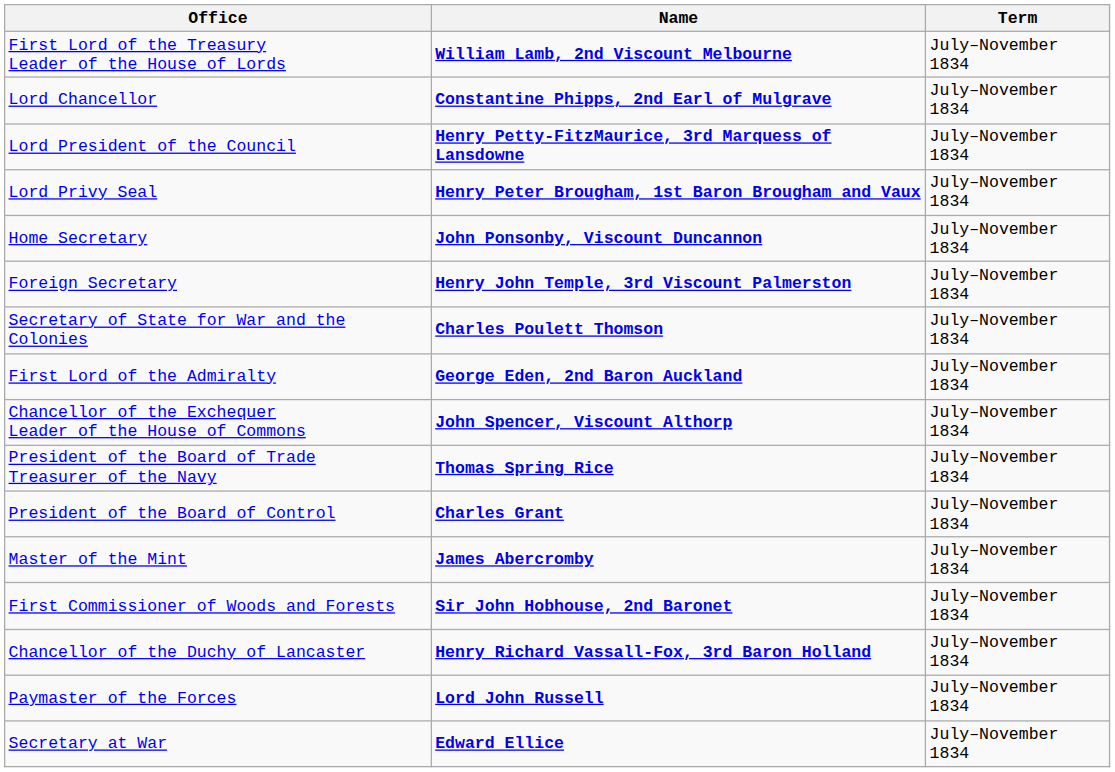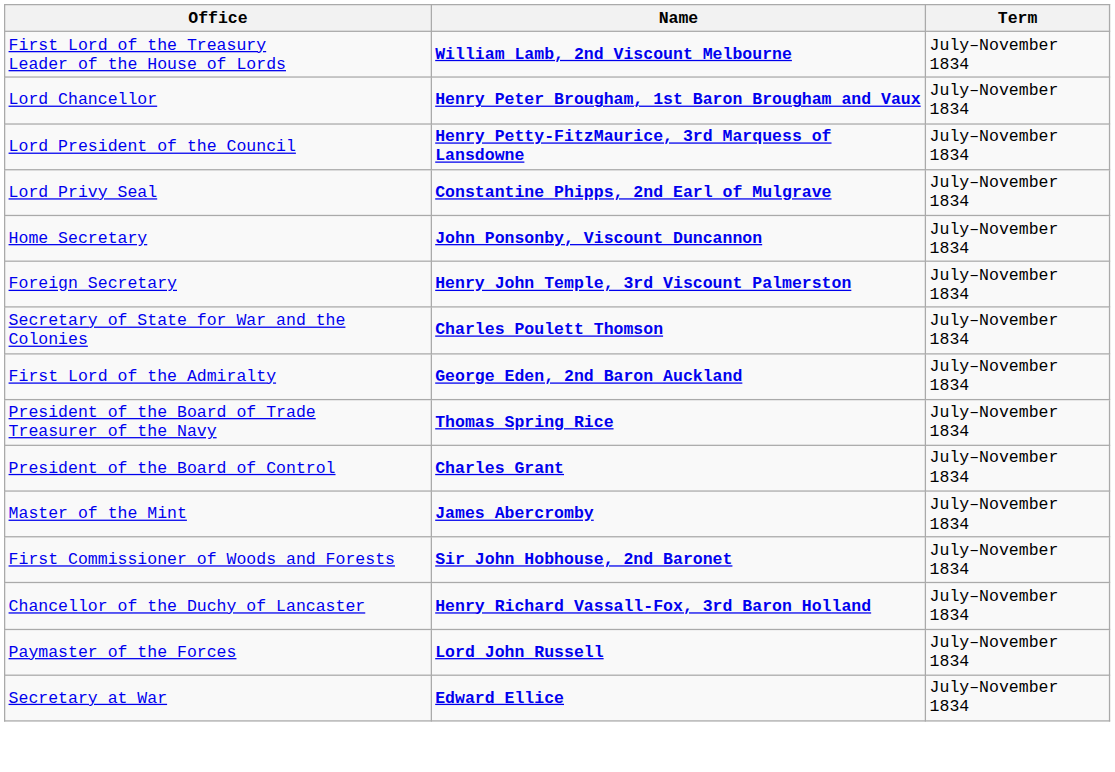Lord Chancellor | Name: Constantine Phipps, 2nd Earl of Mulgrave -> Henry Peter Brougham, 1st Baron Brougham and Vaux
Lord Privy Seal | Name: Henry Peter Brougham, 1st Baron Brougham and Vaux -> Constantine Phipps, 2nd Earl of Mulgrave
- row: Chancellor of the Exchequer Leader of the House of Commons | John Spencer, Viscount Althorp | July–November 1834
